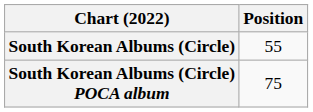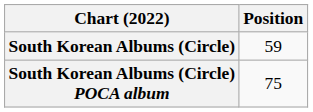South Korean Albums (Circle) | Position: 55 -> 59
